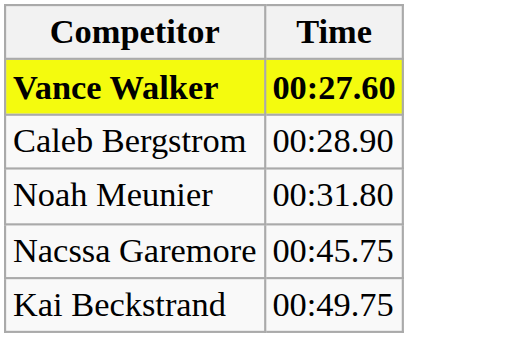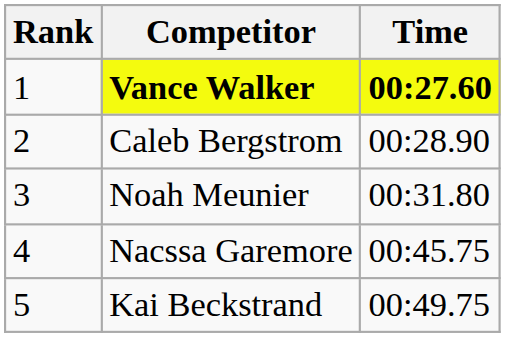+ column: Rank | 1 | 2 | 3 | 4 | 5
